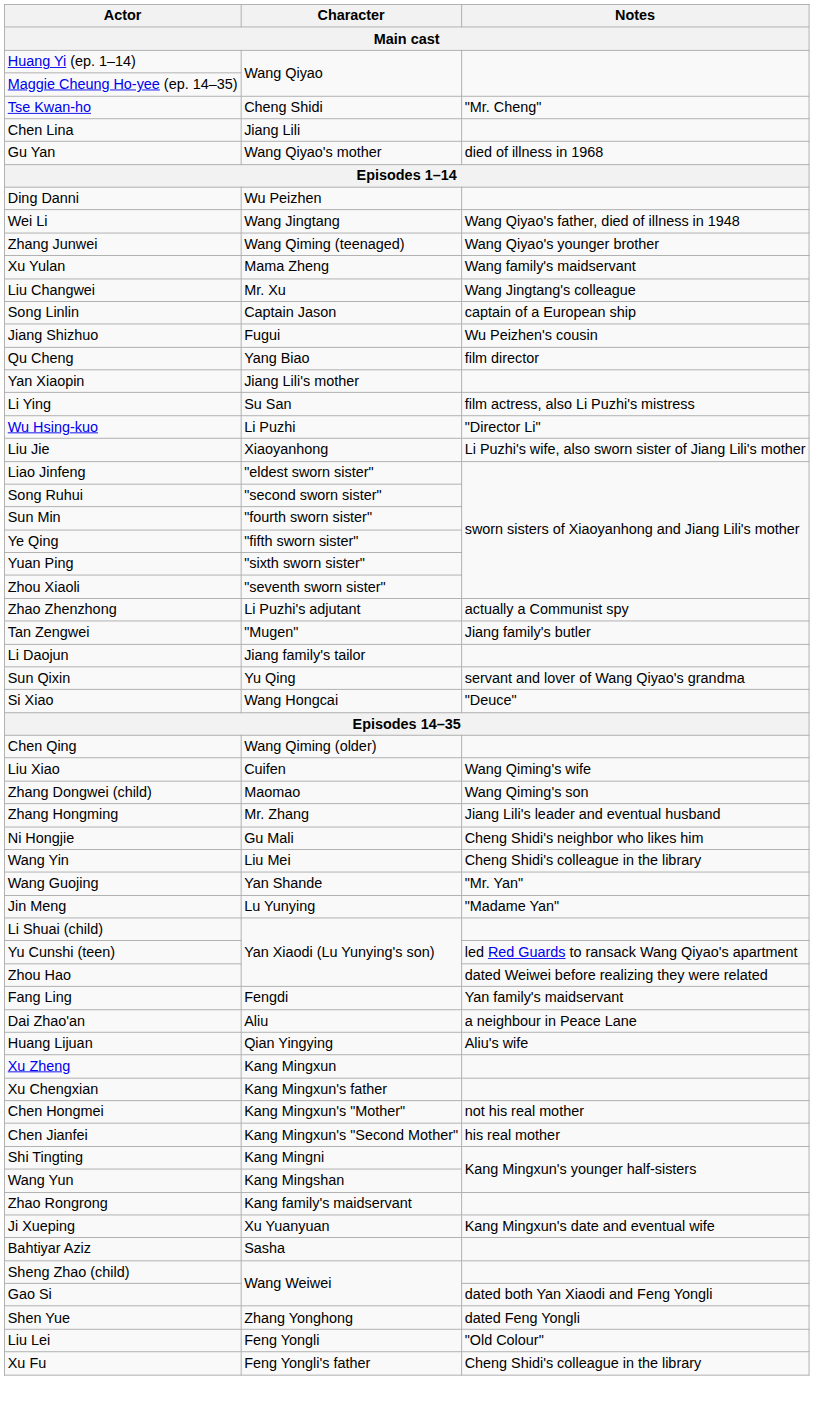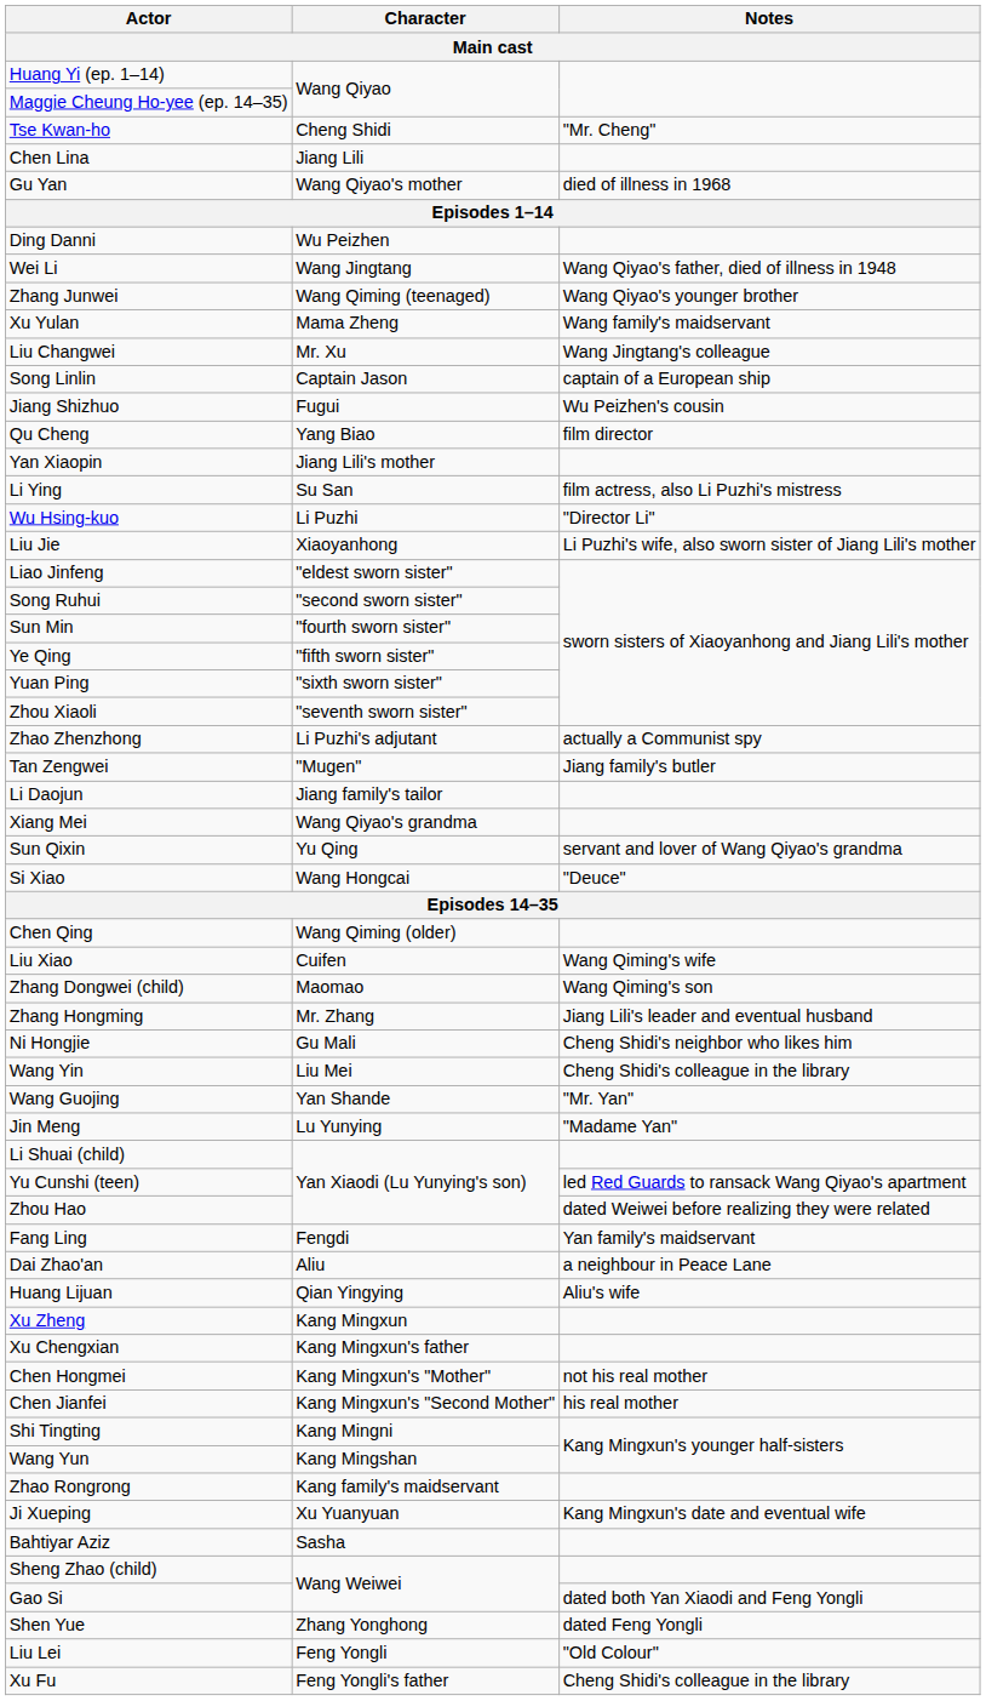+ row: Xiang Mei | Wang Qiyao's grandma
